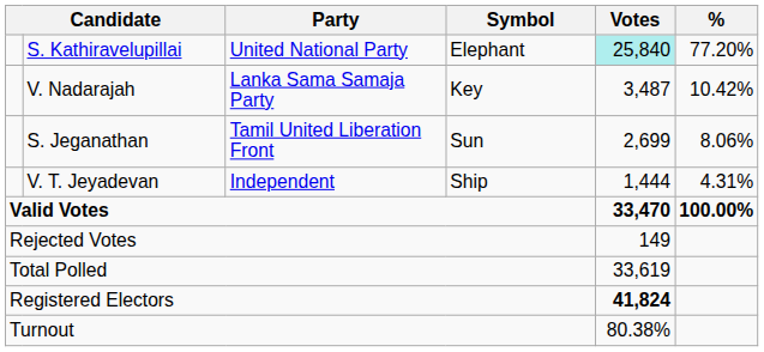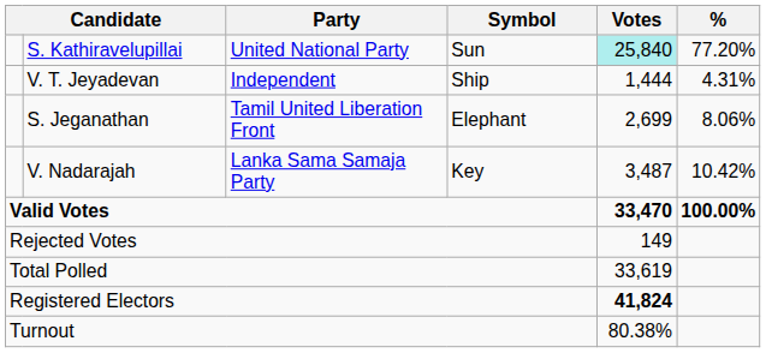S. Kathiravelupillai | Symbol: Elephant -> Sun
rows swapped: V. Nadarajah <-> V. T. Jeyadevan
S. Jeganathan | Symbol: Sun -> Elephant
